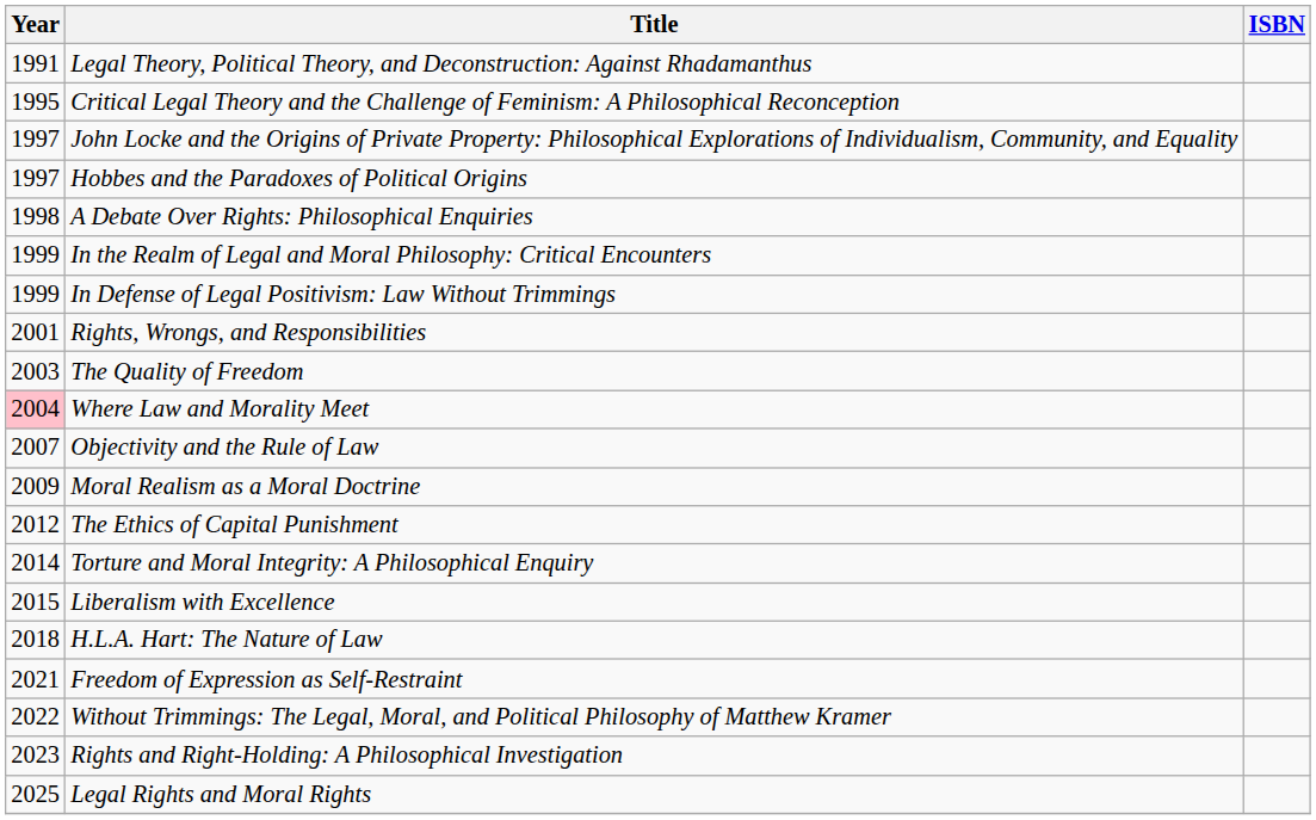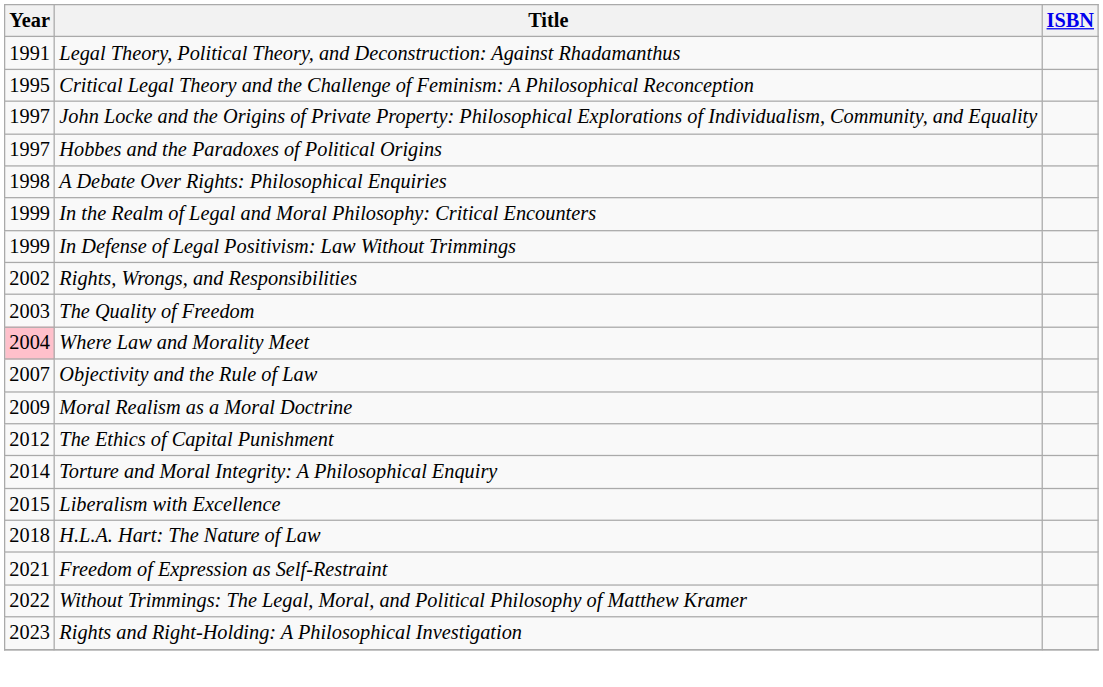Rights, Wrongs, and Responsibilities | Year: 2001 -> 2002
- row: 2025 | Legal Rights and Moral Rights
